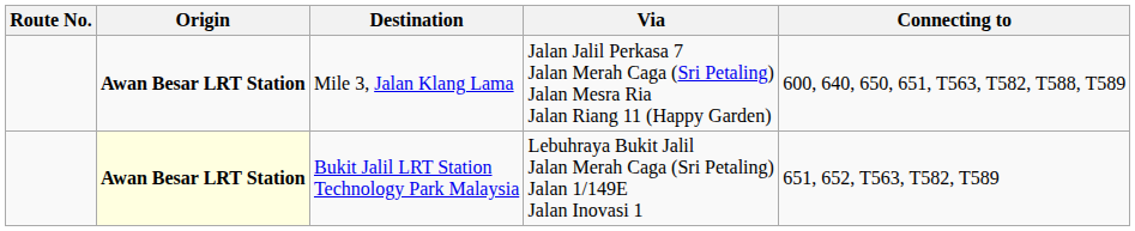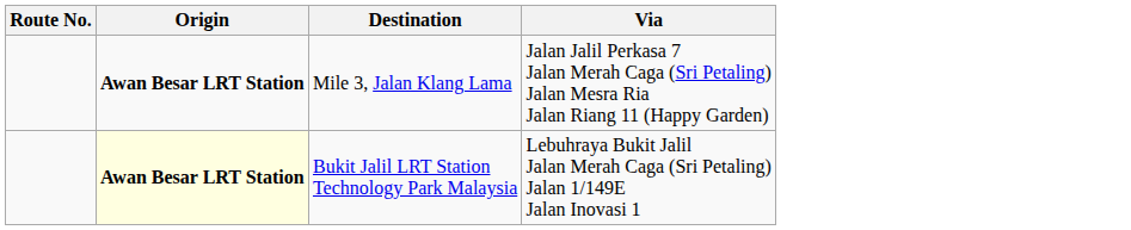- column: Connecting to | 600, 640, 650, 651, T563, T582, T588, T589 | 651, 652, T563, T582, T589
